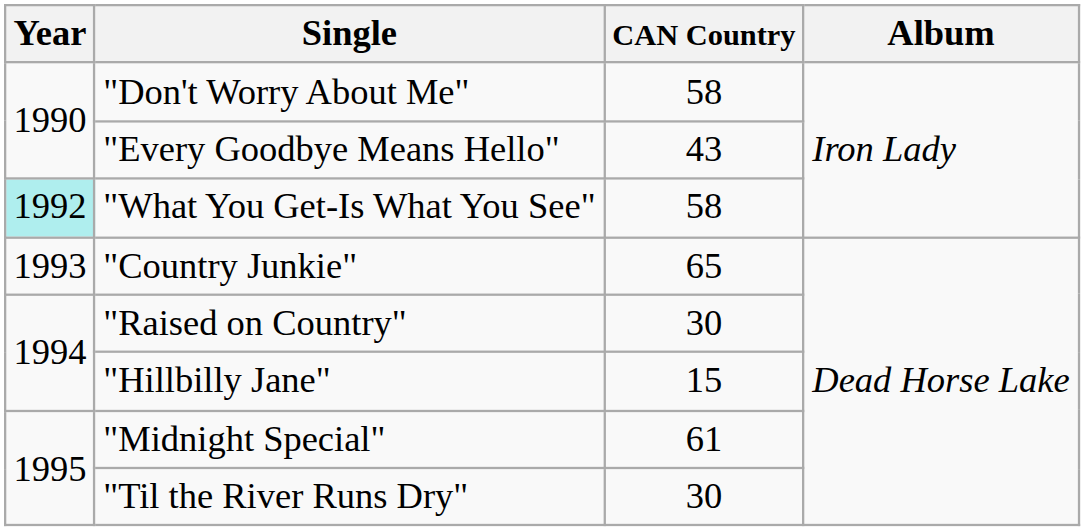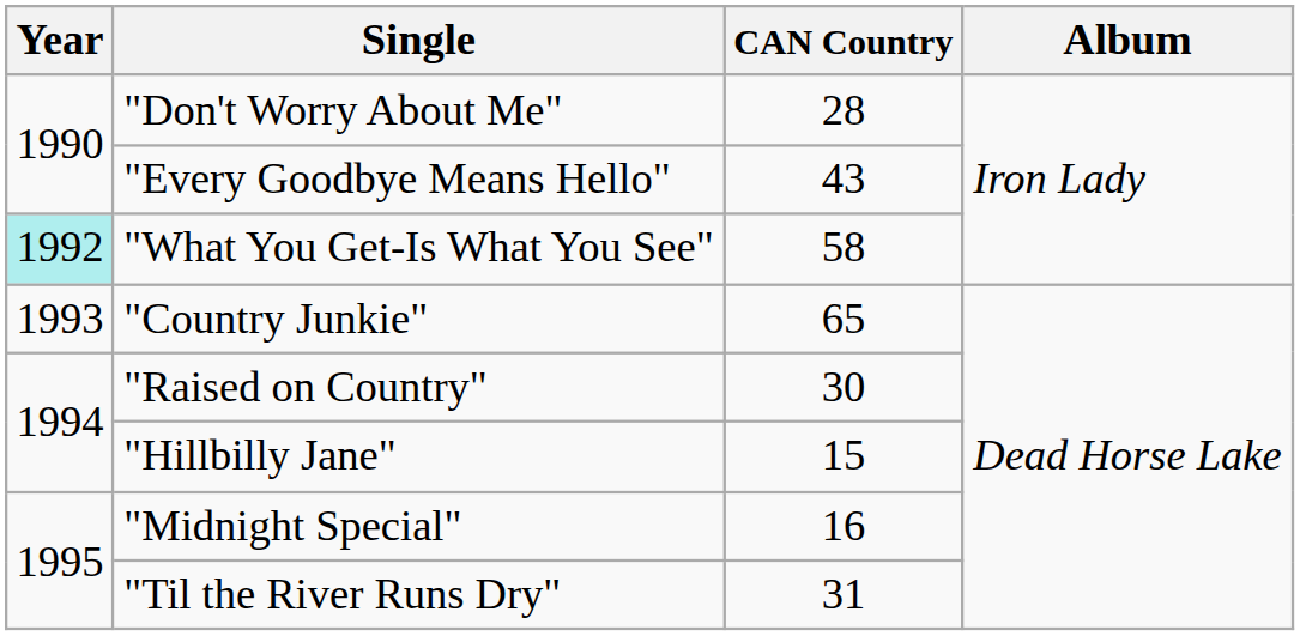"Don't Worry About Me" | CAN Country: 58 -> 28
"Midnight Special" | CAN Country: 61 -> 16
"Til the River Runs Dry" | CAN Country: 30 -> 31
